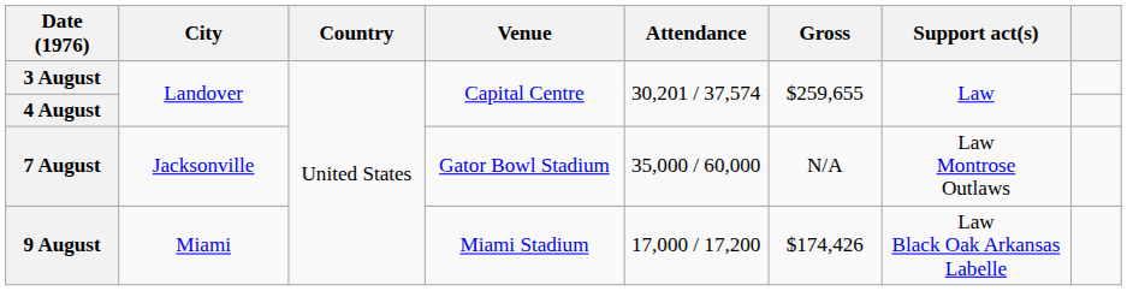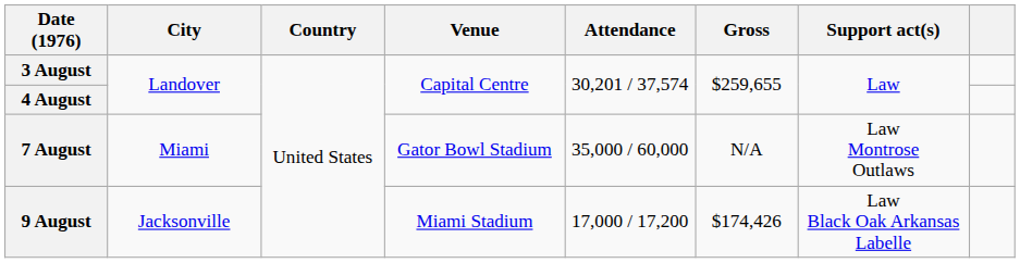7 August | City: Jacksonville -> Miami
9 August | City: Miami -> Jacksonville
